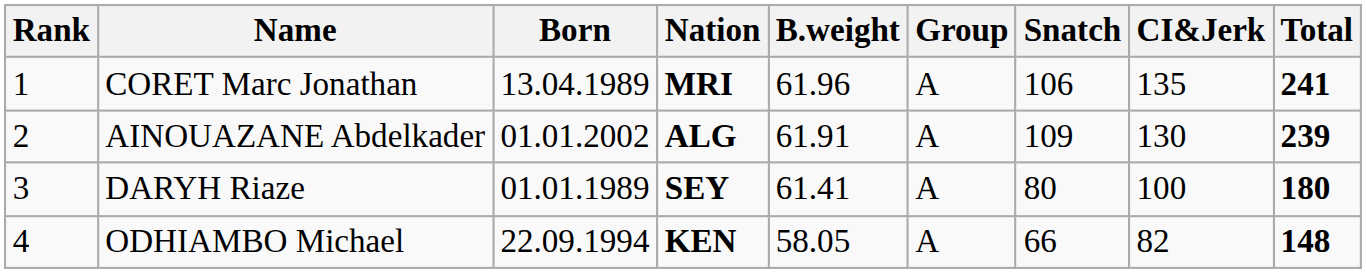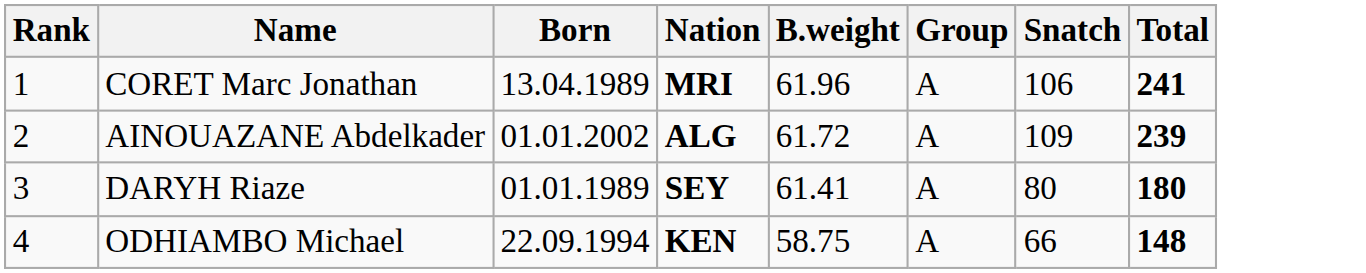- column: CI&Jerk | 135 | 130 | 100 | 82
AINOUAZANE Abdelkader | B.weight: 61.91 -> 61.72
ODHIAMBO Michael | B.weight: 58.05 -> 58.75
